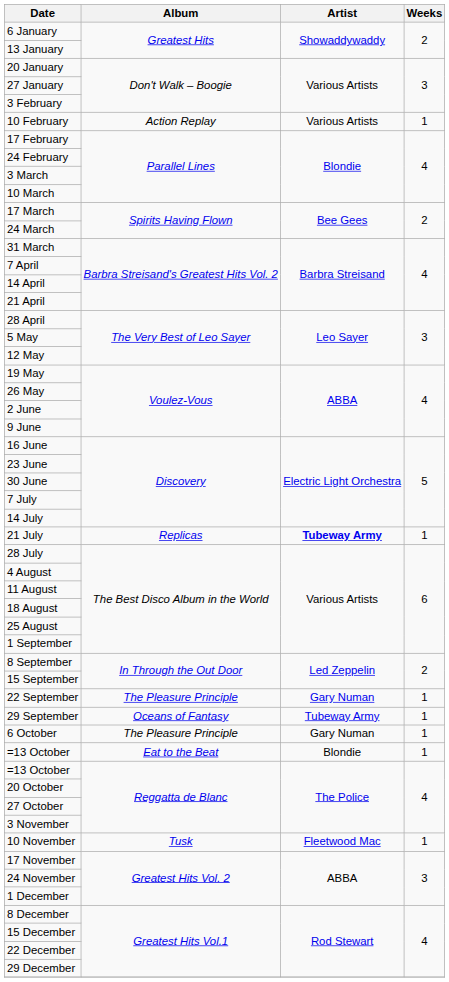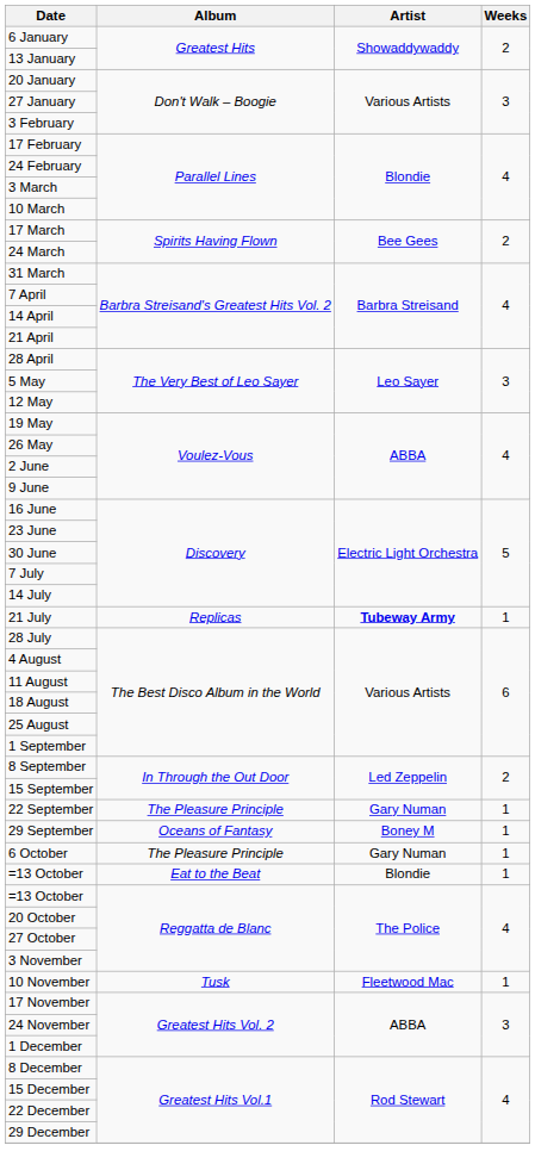- row: 10 February | Action Replay | Various Artists | 1
29 September | Artist: Tubeway Army -> Boney M
